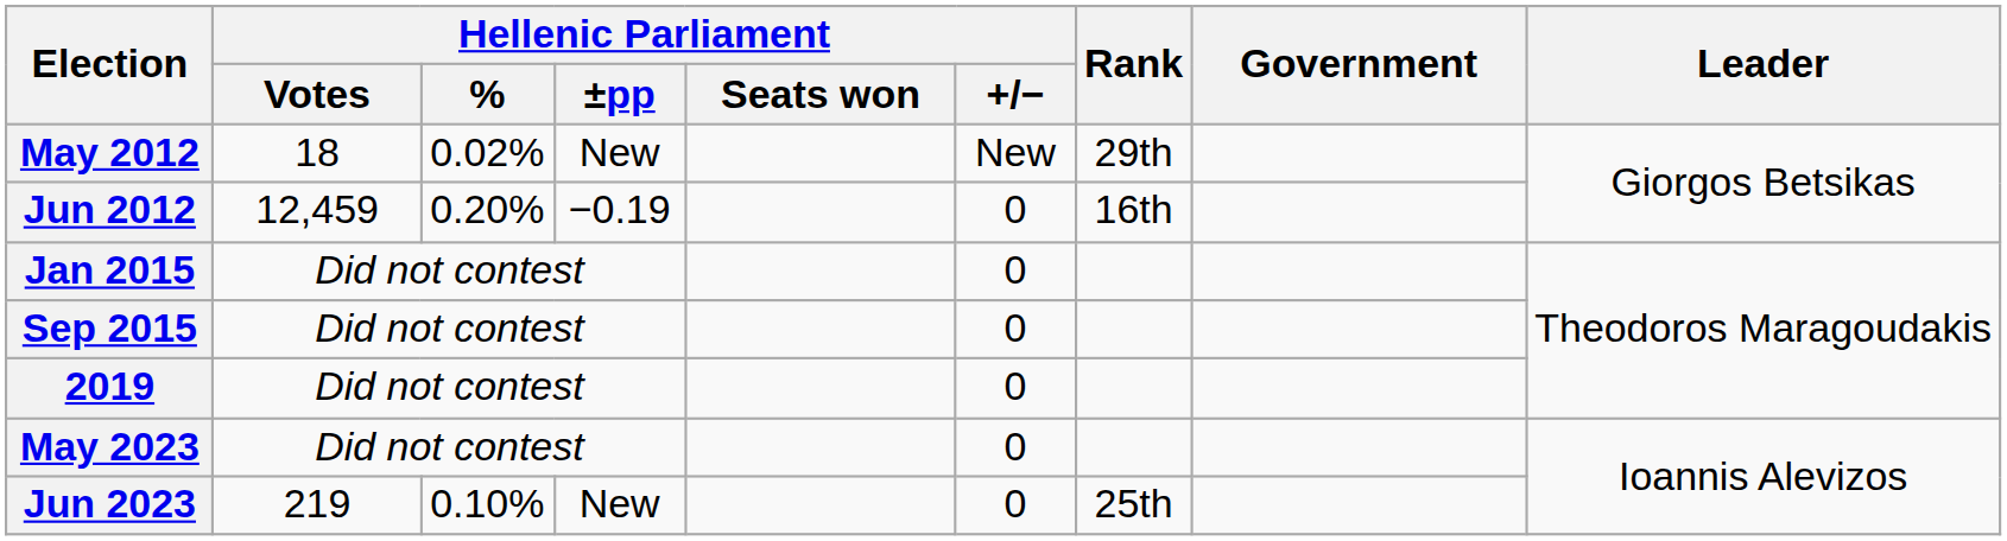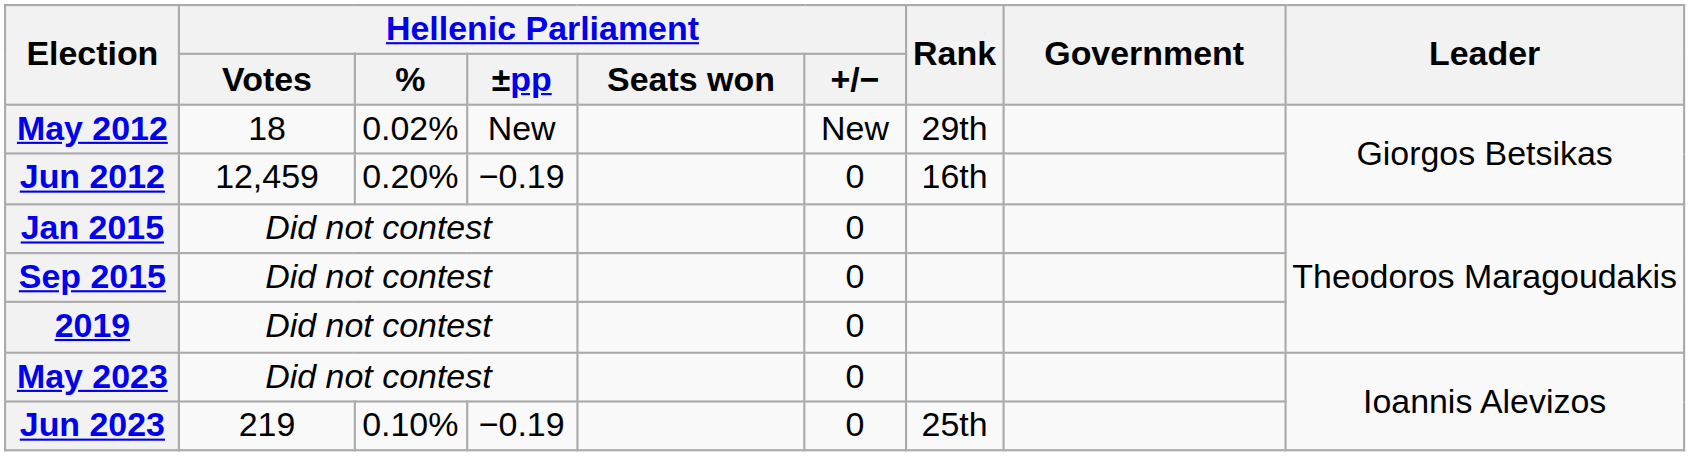Jun 2023 | Hellenic Parliament / ±pp: New -> −0.19
